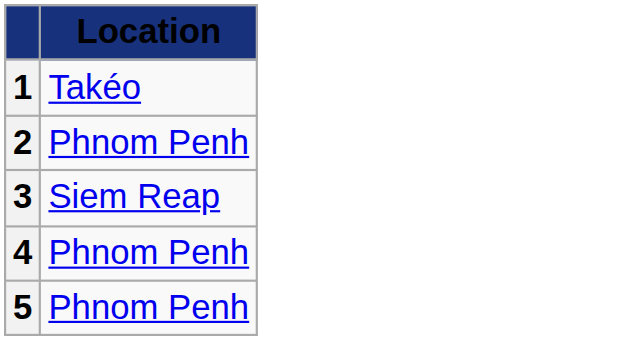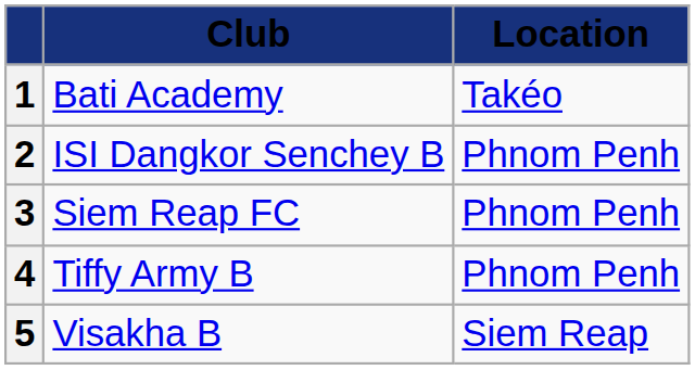+ column: Club | Bati Academy | ISI Dangkor Senchey B | Siem Reap FC | Tiffy Army B | Visakha B
3 | Location: Siem Reap -> Phnom Penh
5 | Location: Phnom Penh -> Siem Reap
